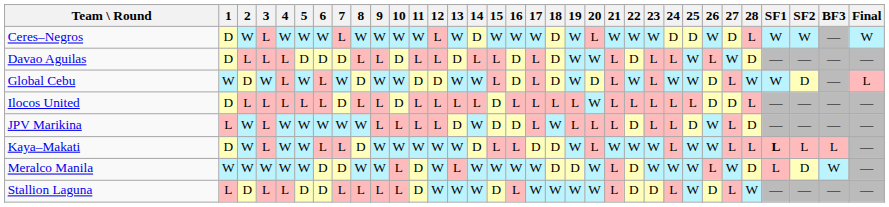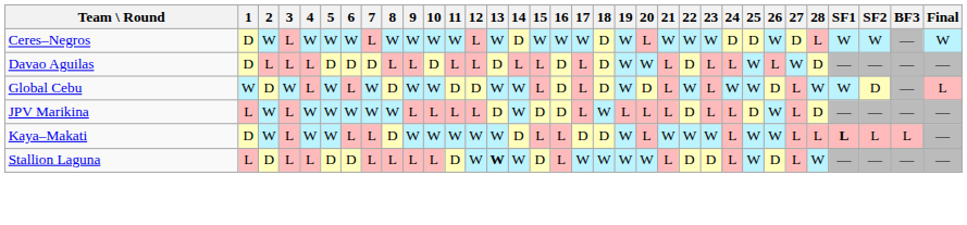- row: Ilocos United | D | L | L | L | L | L | D | L | L | D | L | L | L | L | D | L | L | L | L | W | L | L | L | L | L | D | D | L | — | — | — | —
- row: Meralco Manila | W | W | W | W | W | D | D | W | W | L | D | W | L | W | W | W | W | D | D | W | L | D | W | W | W | L | W | D | L | D | W | —
Stallion Laguna | 13: normal -> bold
